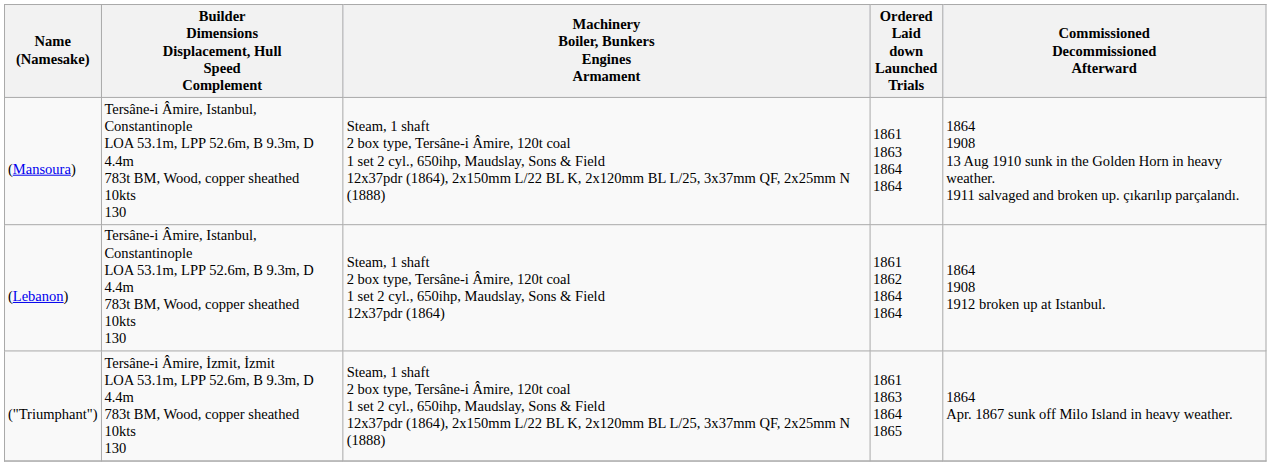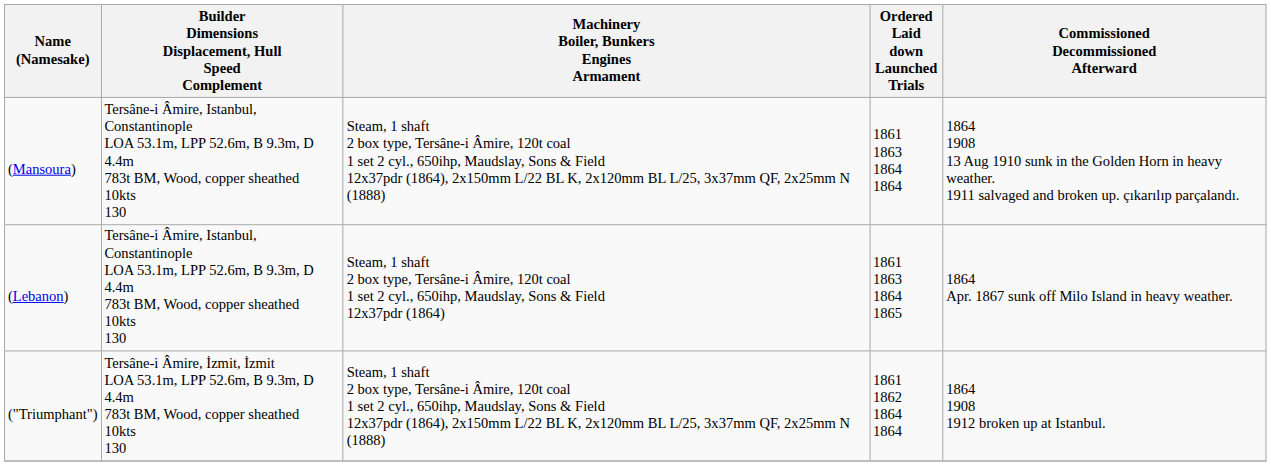(Lebanon) | Ordered Laid down Launched Trials: 1861 1862 1864 1864 -> 1861 1863 1864 1865
(Lebanon) | Commissioned Decommissioned Afterward: 1864 1908 1912 broken up at Istanbul. -> 1864 Apr. 1867 sunk off Milo Island in heavy weather.
("Triumphant") | Ordered Laid down Launched Trials: 1861 1863 1864 1865 -> 1861 1862 1864 1864
("Triumphant") | Commissioned Decommissioned Afterward: 1864 Apr. 1867 sunk off Milo Island in heavy weather. -> 1864 1908 1912 broken up at Istanbul.
